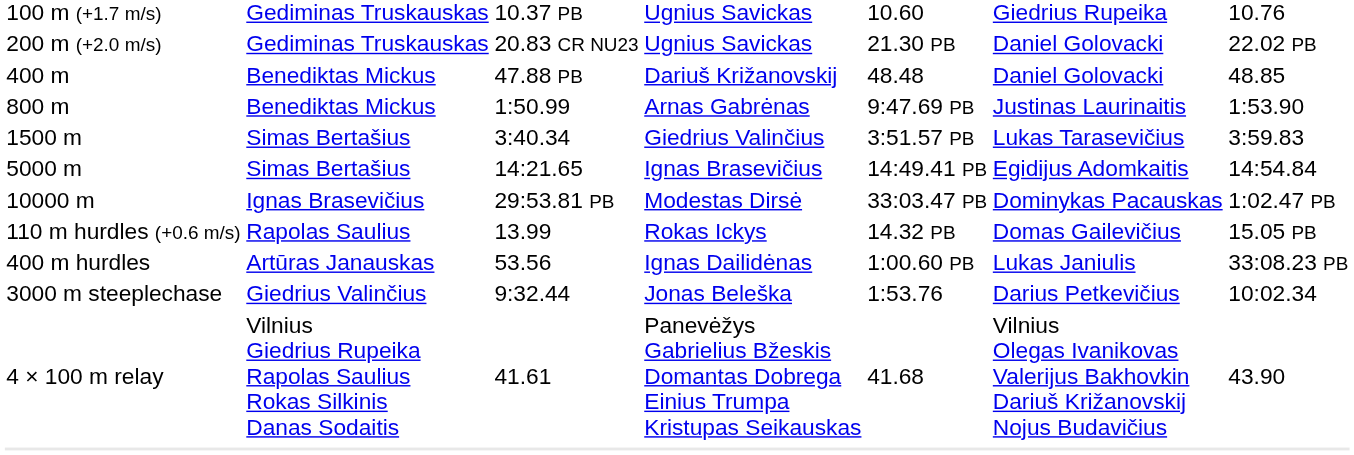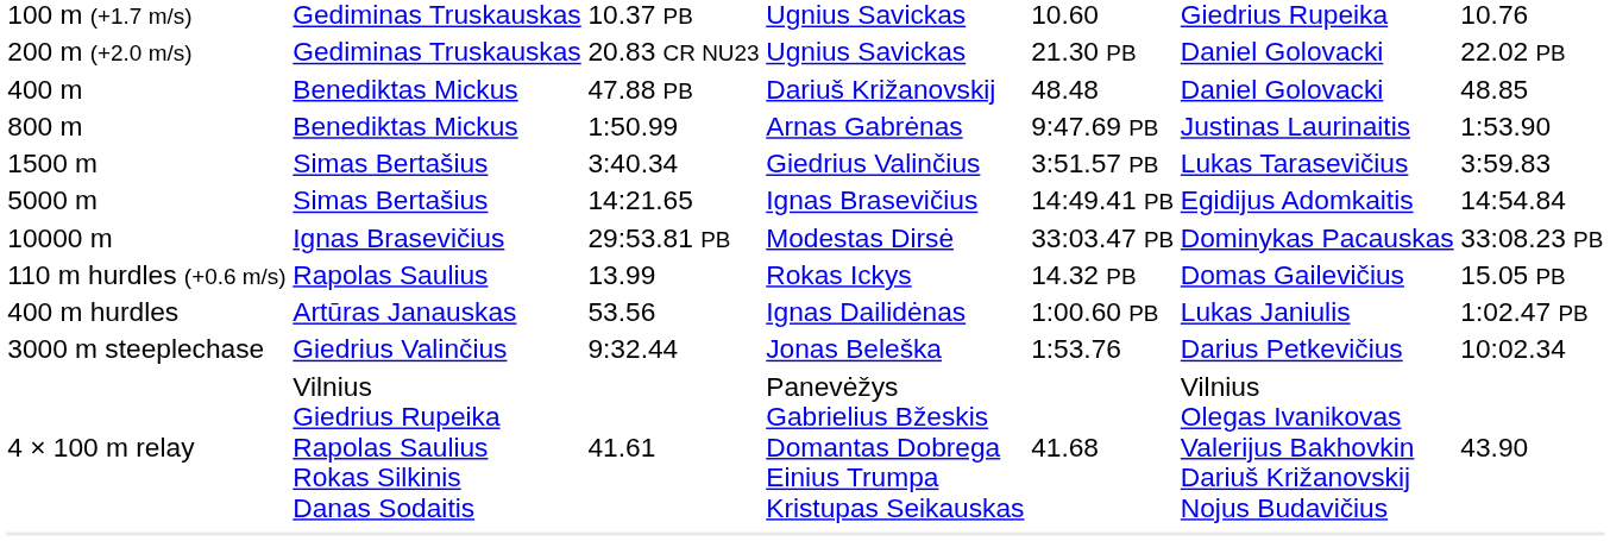Modestas Dirsė | column 7: 1:02.47 PB -> 33:08.23 PB
Ignas Dailidėnas | column 7: 33:08.23 PB -> 1:02.47 PB
